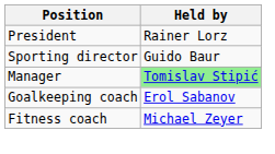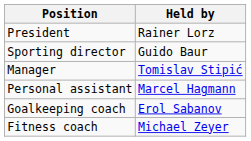Manager | Held by: lightgreen background -> no background
+ row: Personal assistant | Marcel Hagmann
